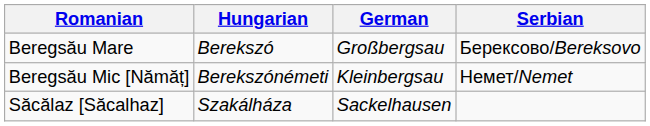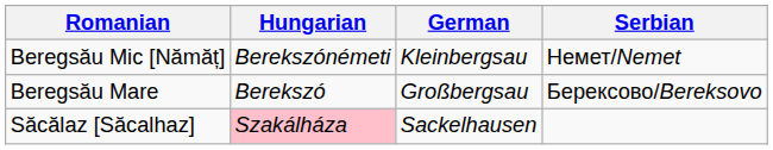rows swapped: Beregsău Mare <-> Beregsău Mic [Nămăț]
Săcălaz [Săcalhaz] | Hungarian: no background -> pink background
